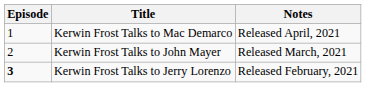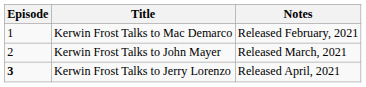Kerwin Frost Talks to Mac Demarco | Notes: Released April, 2021 -> Released February, 2021
Kerwin Frost Talks to Jerry Lorenzo | Notes: Released February, 2021 -> Released April, 2021
